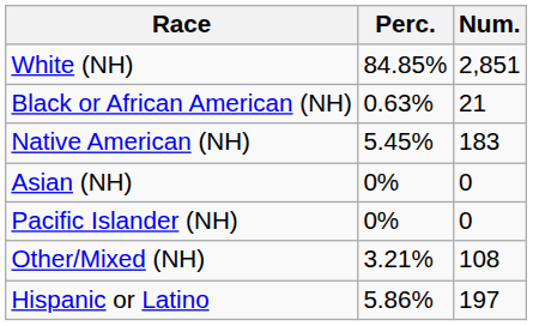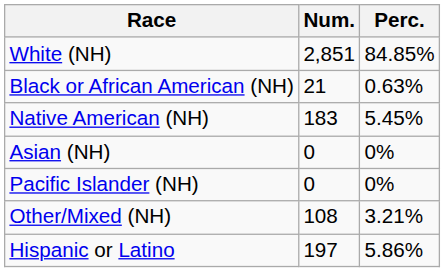columns swapped: Num. <-> Perc.
